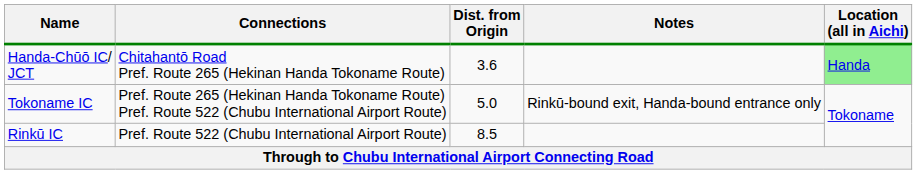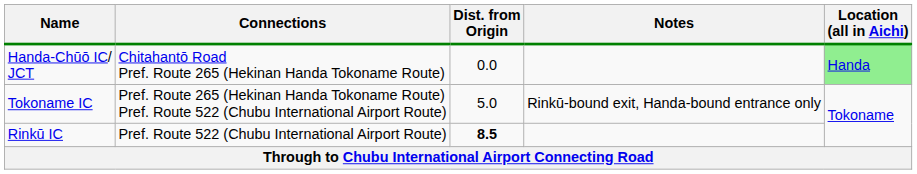Handa-Chūō IC/ JCT | Dist. from Origin: 3.6 -> 0.0
Rinkū IC | Dist. from Origin: normal -> bold
